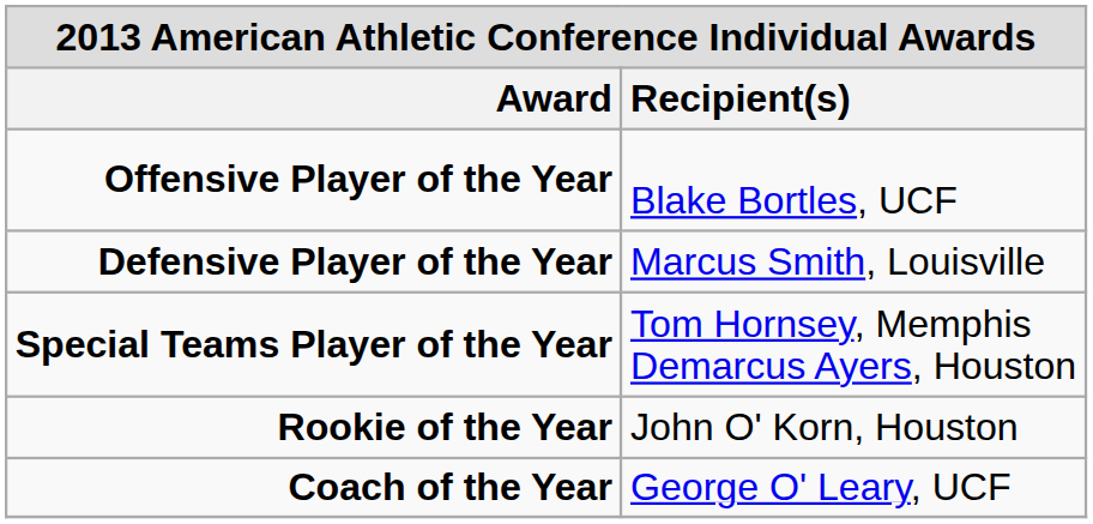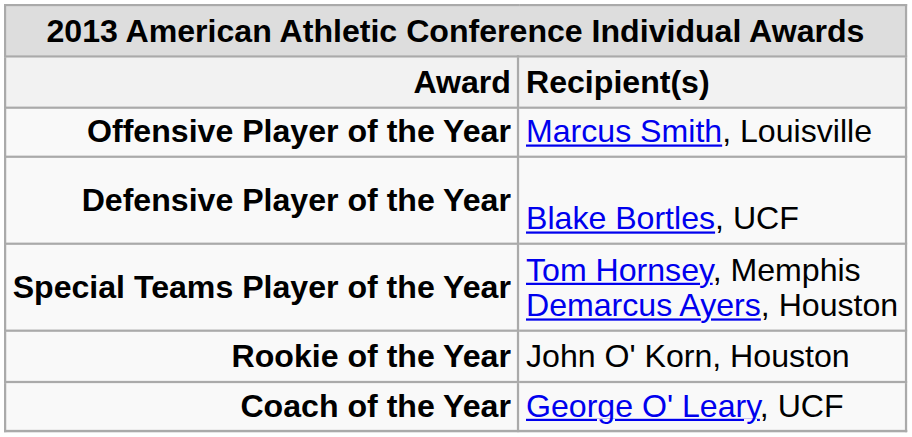Offensive Player of the Year | Recipient(s): Blake Bortles, UCF -> Marcus Smith, Louisville
Defensive Player of the Year | Recipient(s): Marcus Smith, Louisville -> Blake Bortles, UCF
